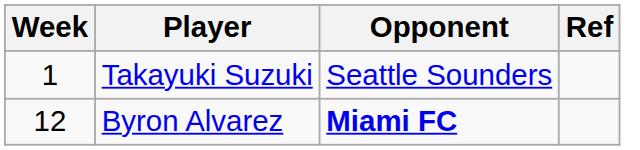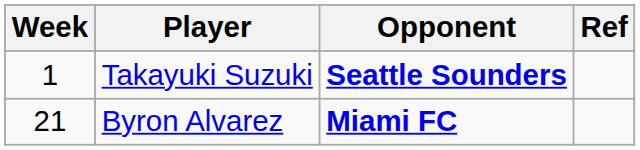Takayuki Suzuki | Opponent: normal -> bold
Byron Alvarez | Week: 12 -> 21
